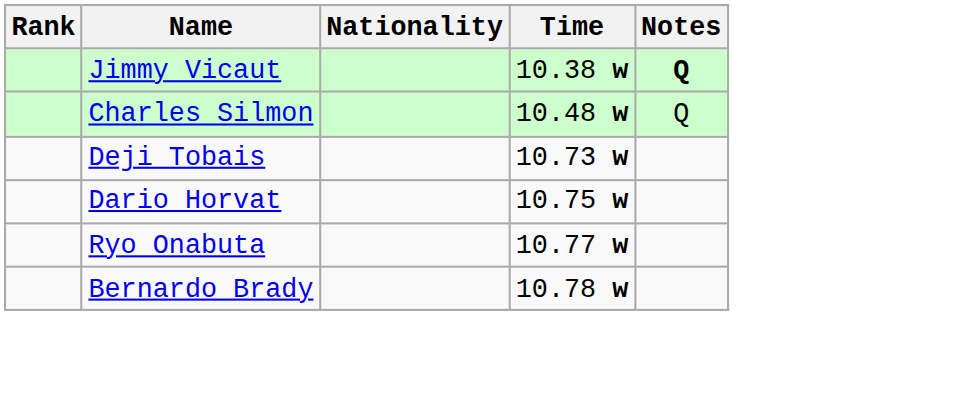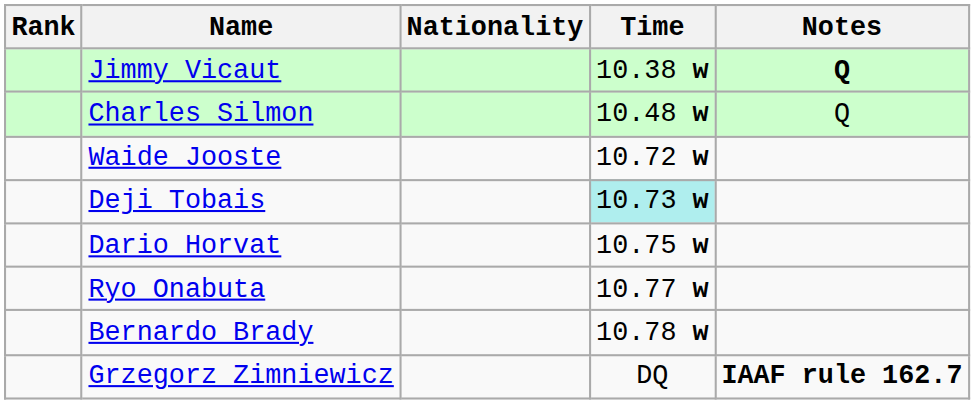+ row: Waide Jooste | 10.72 w
Deji Tobais | Time: no background -> paleturquoise background
+ row: Grzegorz Zimniewicz | DQ | IAAF rule 162.7
